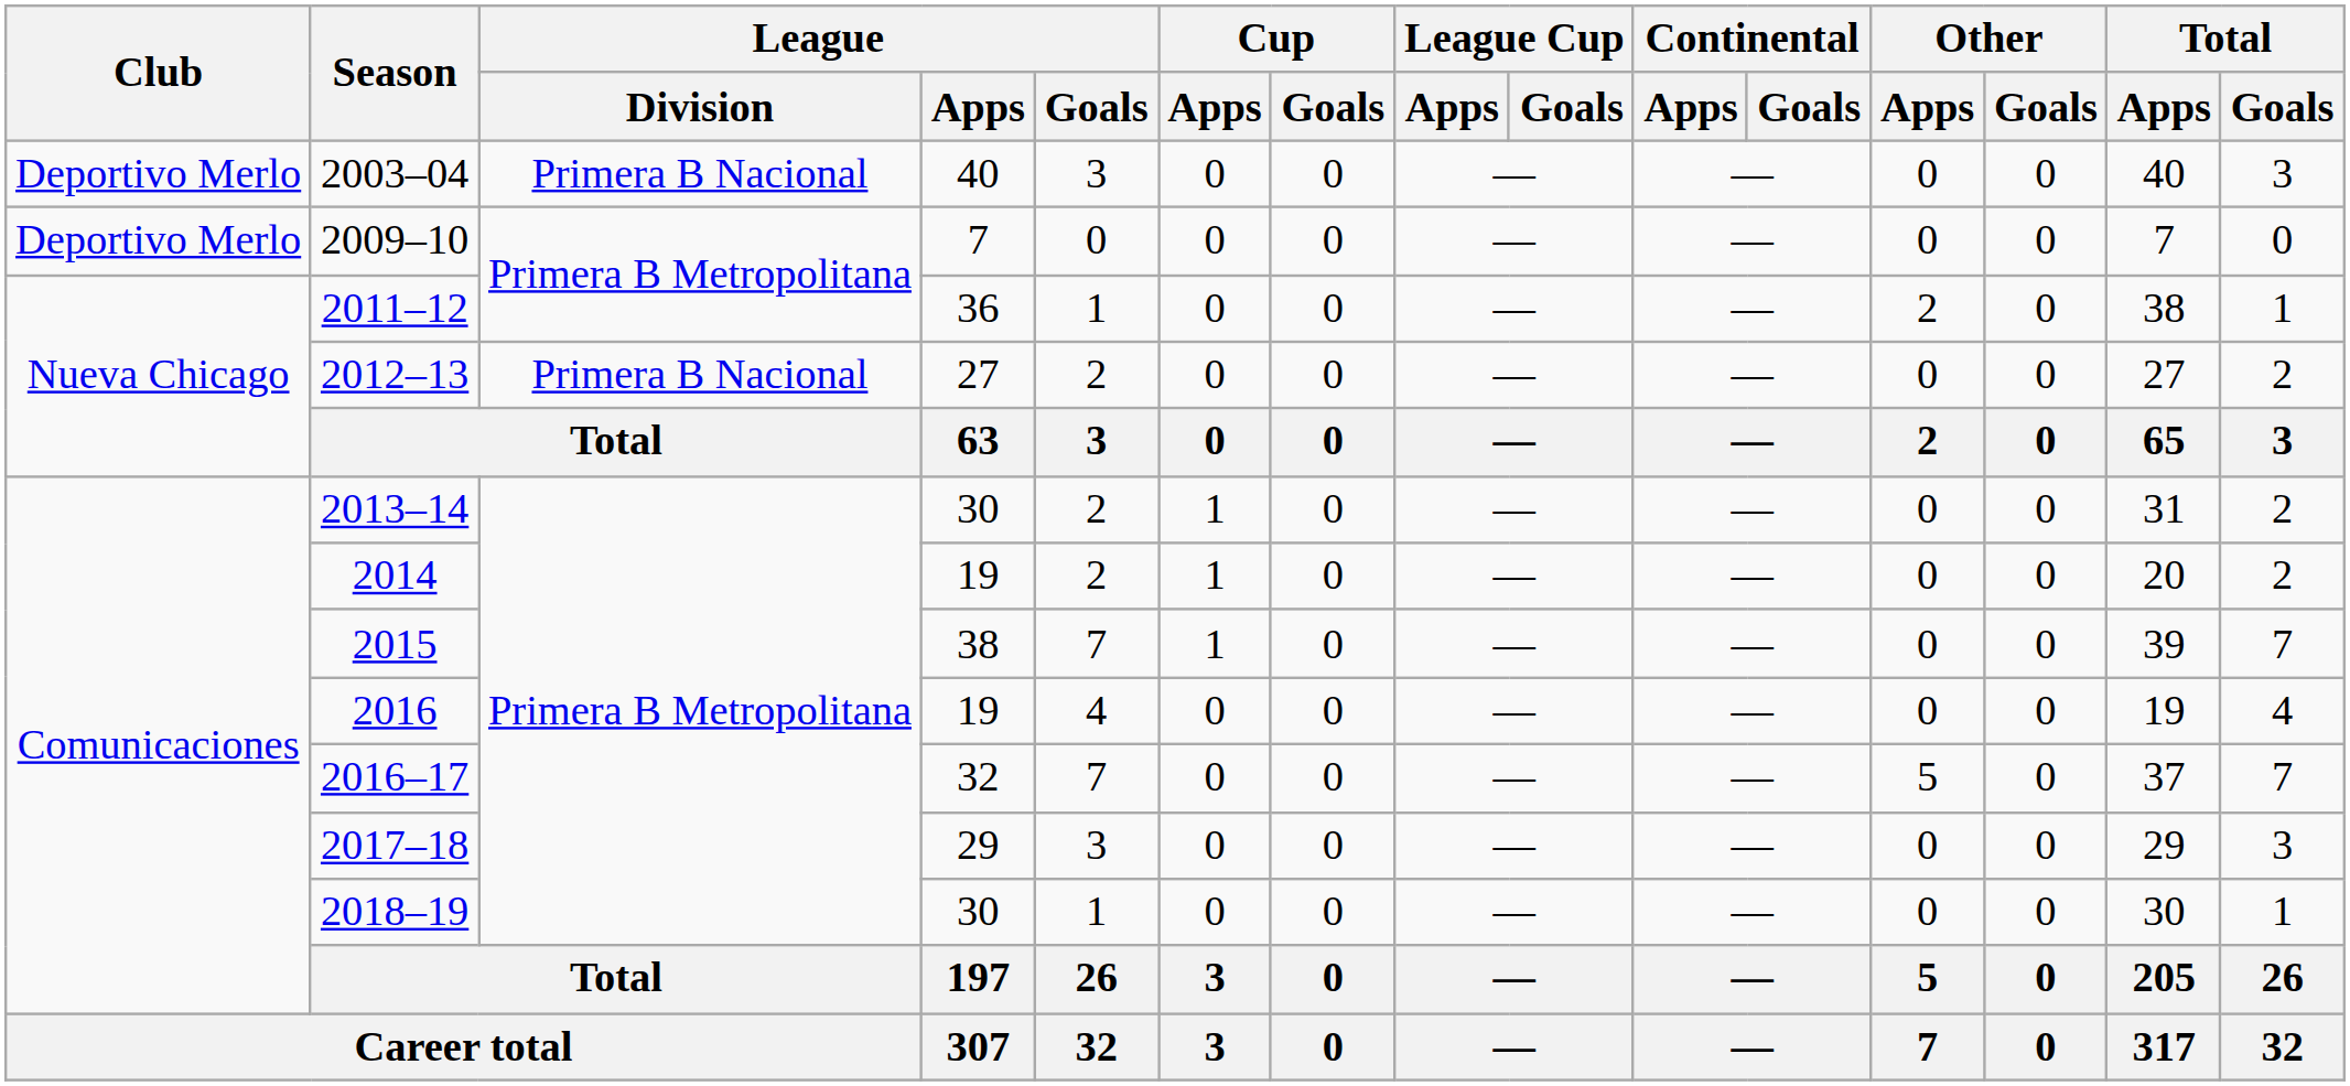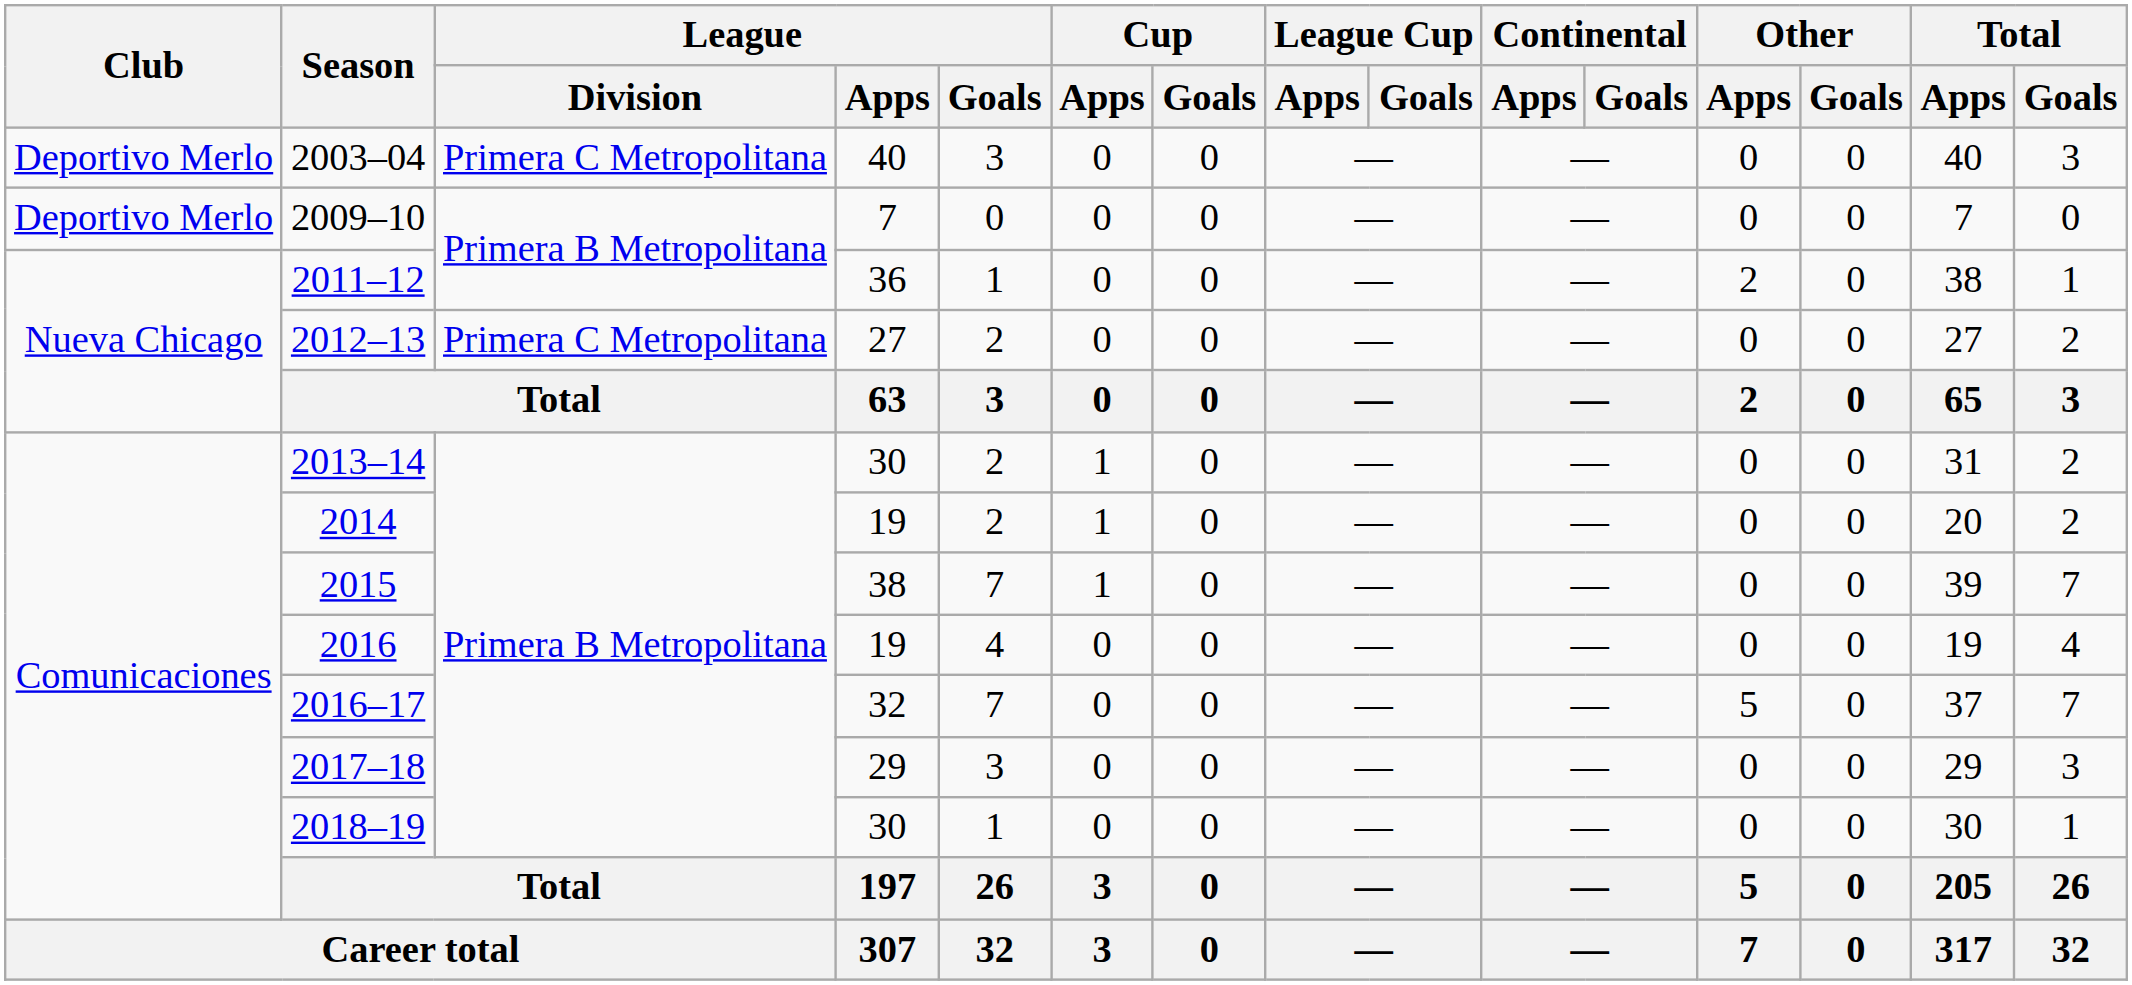2003–04 | League / Division: Primera B Nacional -> Primera C Metropolitana
2012–13 | League / Division: Primera B Nacional -> Primera C Metropolitana
